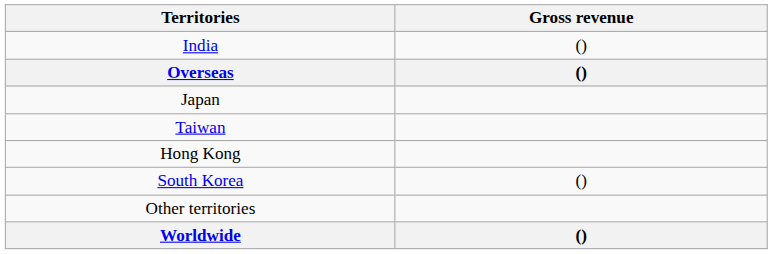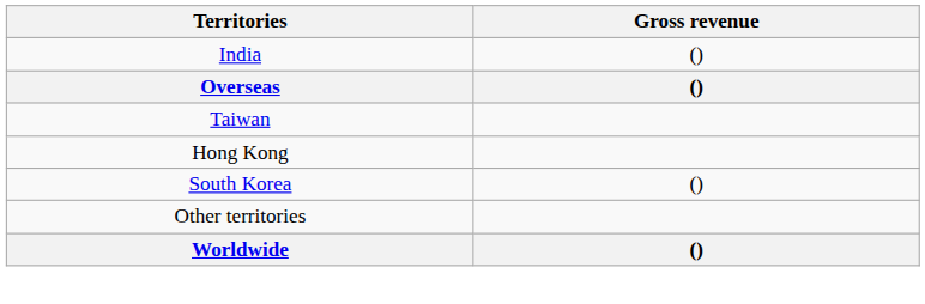- row: Japan
